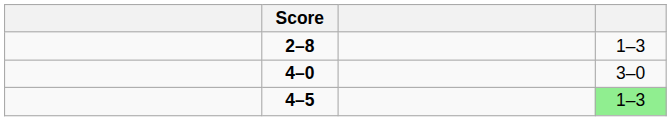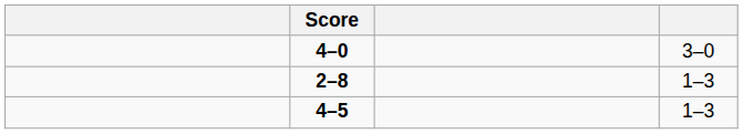rows swapped: 4–0 <-> 2–8
4–5 | column 4: lightgreen background -> no background
